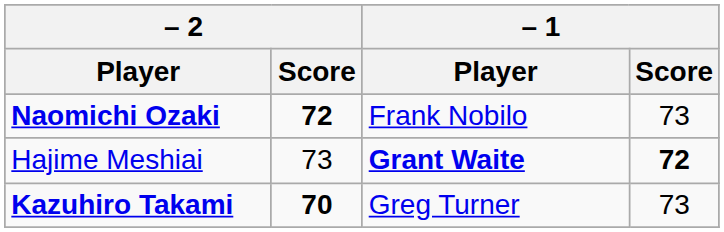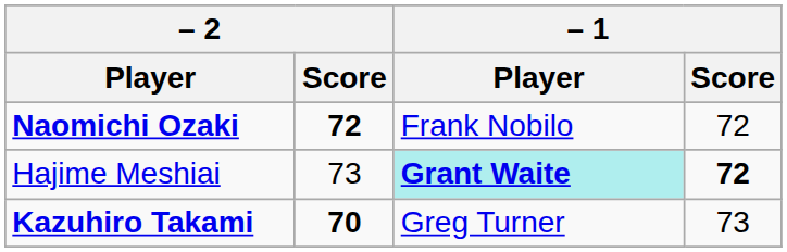Naomichi Ozaki | – 1 / Score: 73 -> 72
Hajime Meshiai | – 1 / Player: no background -> paleturquoise background
